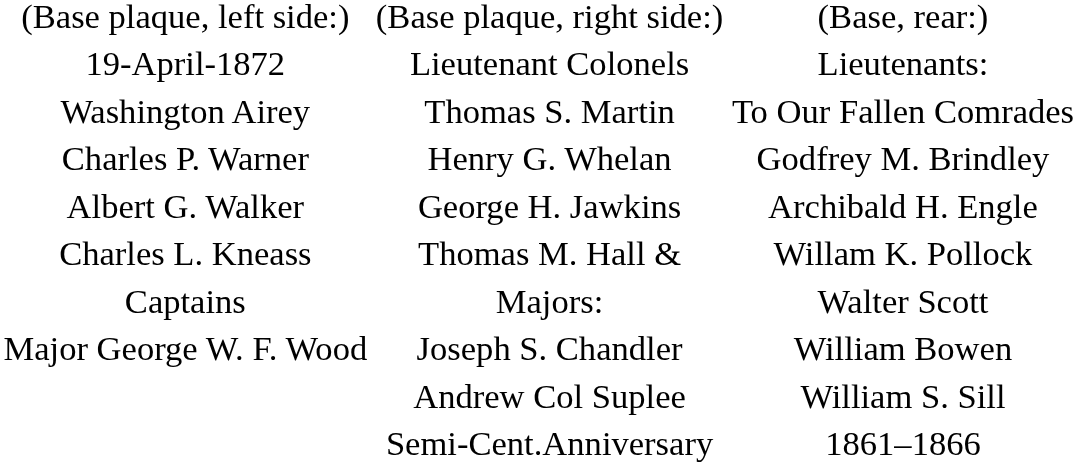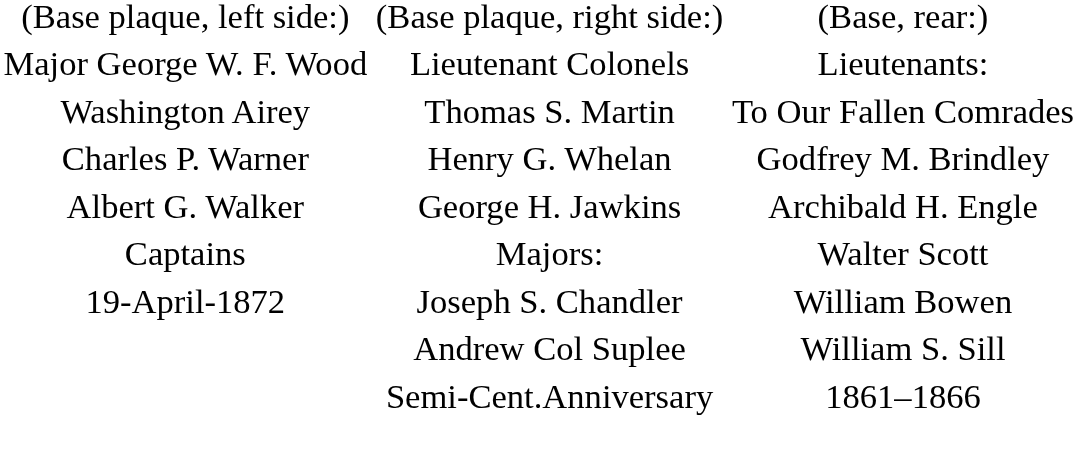Lieutenant Colonels | column 1: 19-April-1872 -> Major George W. F. Wood
- row: Charles L. Kneass | Thomas M. Hall & | Willam K. Pollock
Joseph S. Chandler | column 1: Major George W. F. Wood -> 19-April-1872
